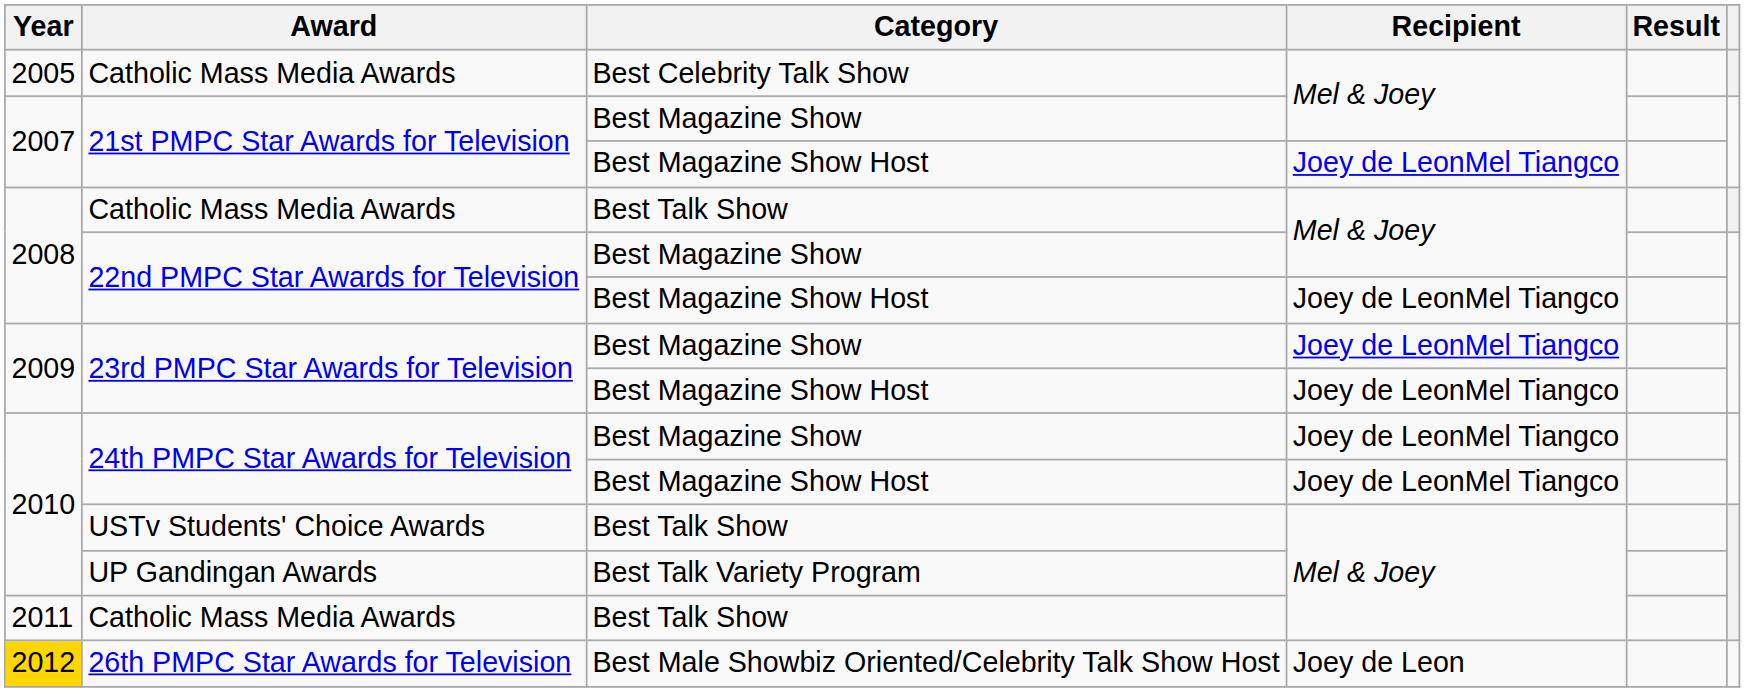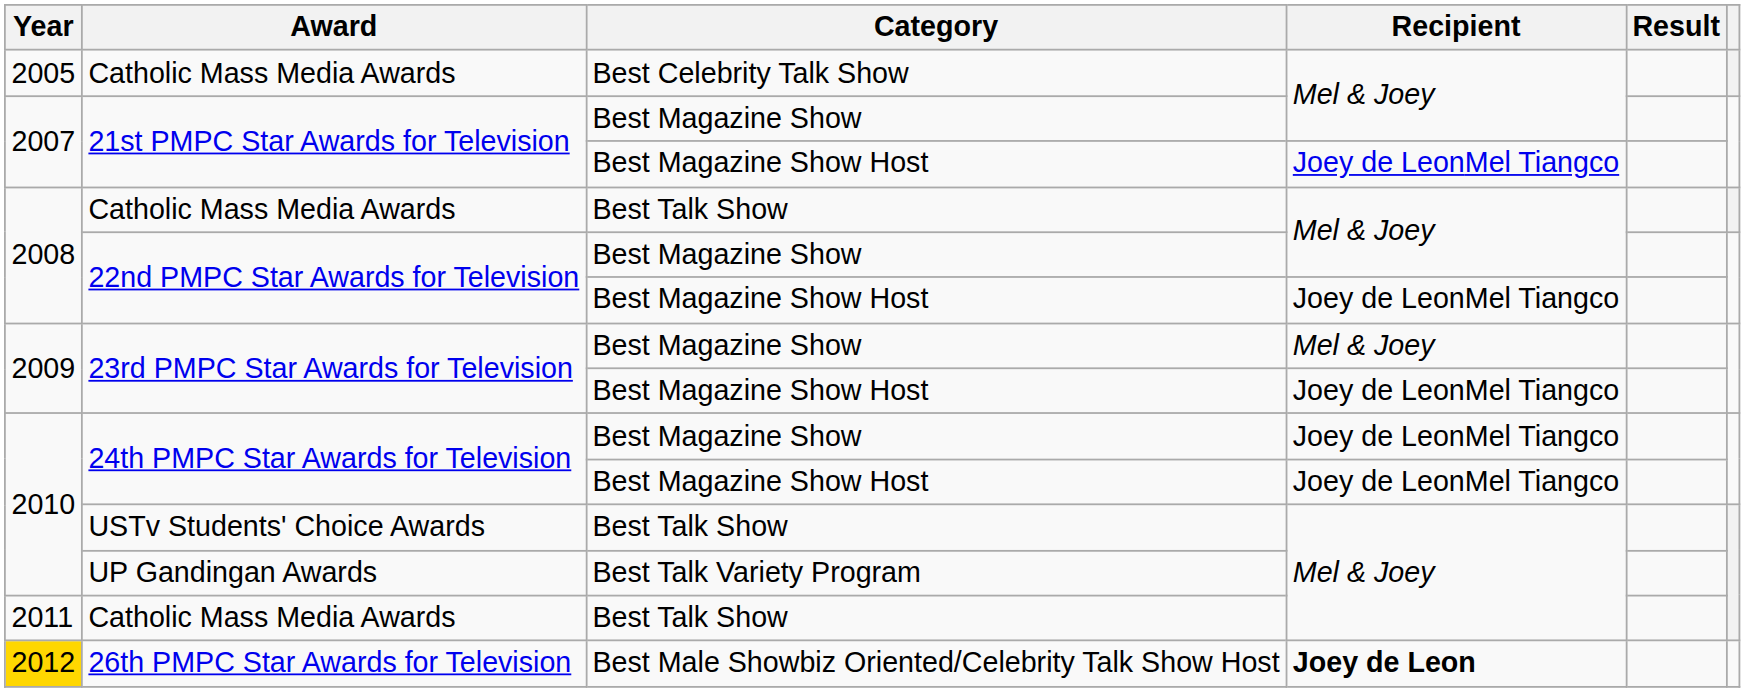23rd PMPC Star Awards for Television / Best Magazine Show | Recipient: Joey de LeonMel Tiangco -> Mel & Joey
26th PMPC Star Awards for Television | Recipient: normal -> bold
